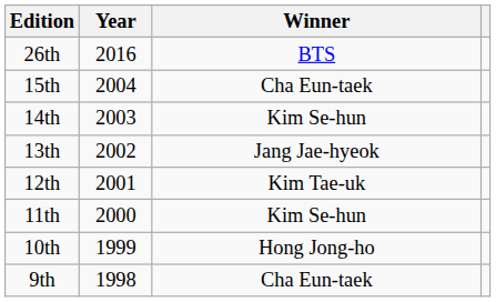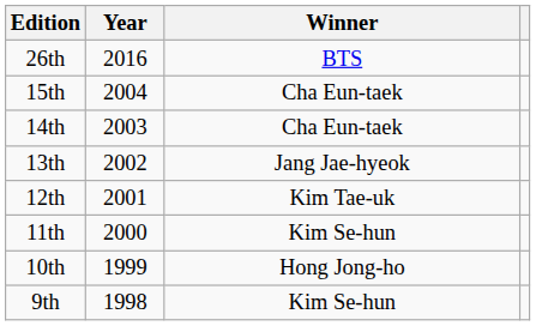14th | Winner: Kim Se-hun -> Cha Eun-taek
9th | Winner: Cha Eun-taek -> Kim Se-hun
